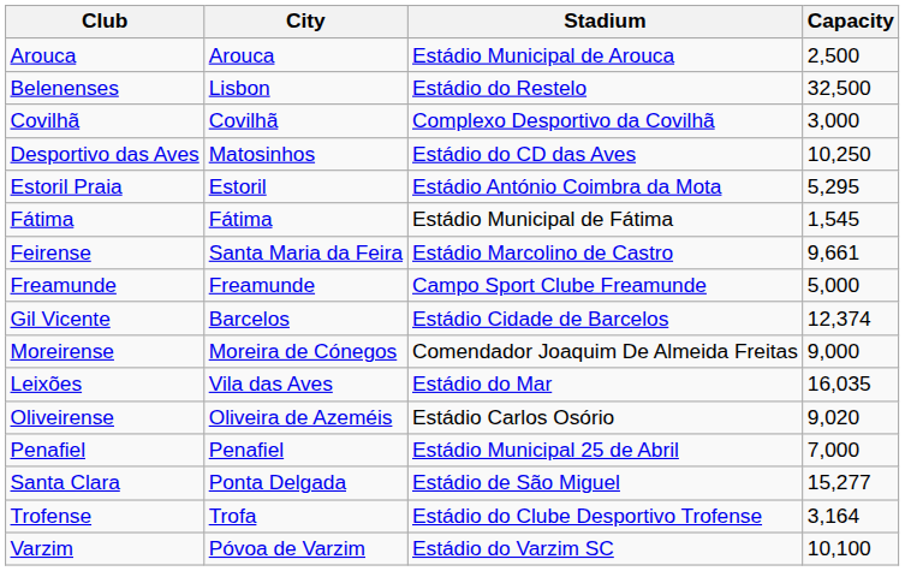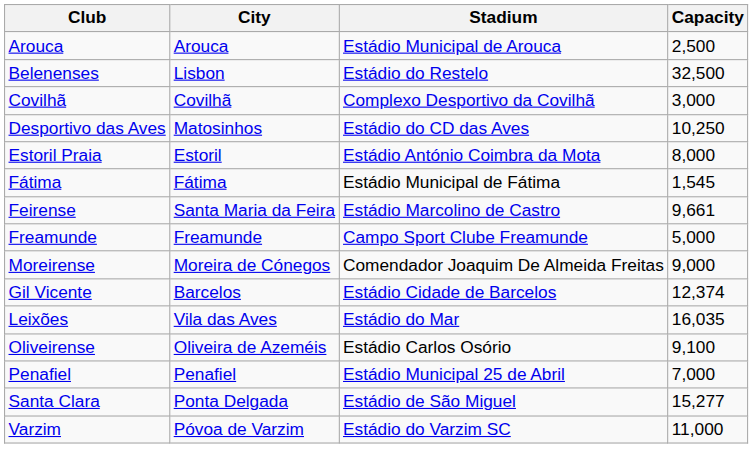Estoril Praia | Capacity: 5,295 -> 8,000
rows swapped: Gil Vicente <-> Moreirense
Oliveirense | Capacity: 9,020 -> 9,100
- row: Trofense | Trofa | Estádio do Clube Desportivo Trofense | 3,164
Varzim | Capacity: 10,100 -> 11,000
